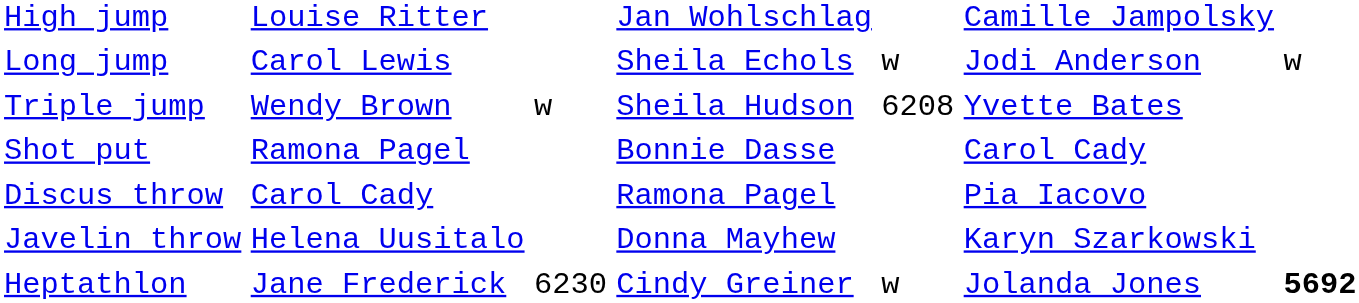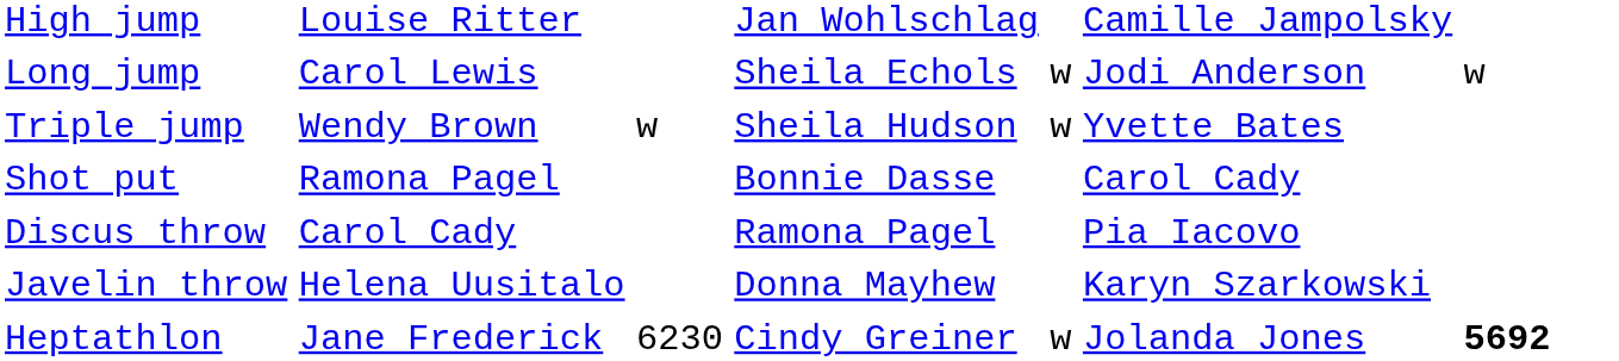Triple jump | column 5: 6208 -> w
